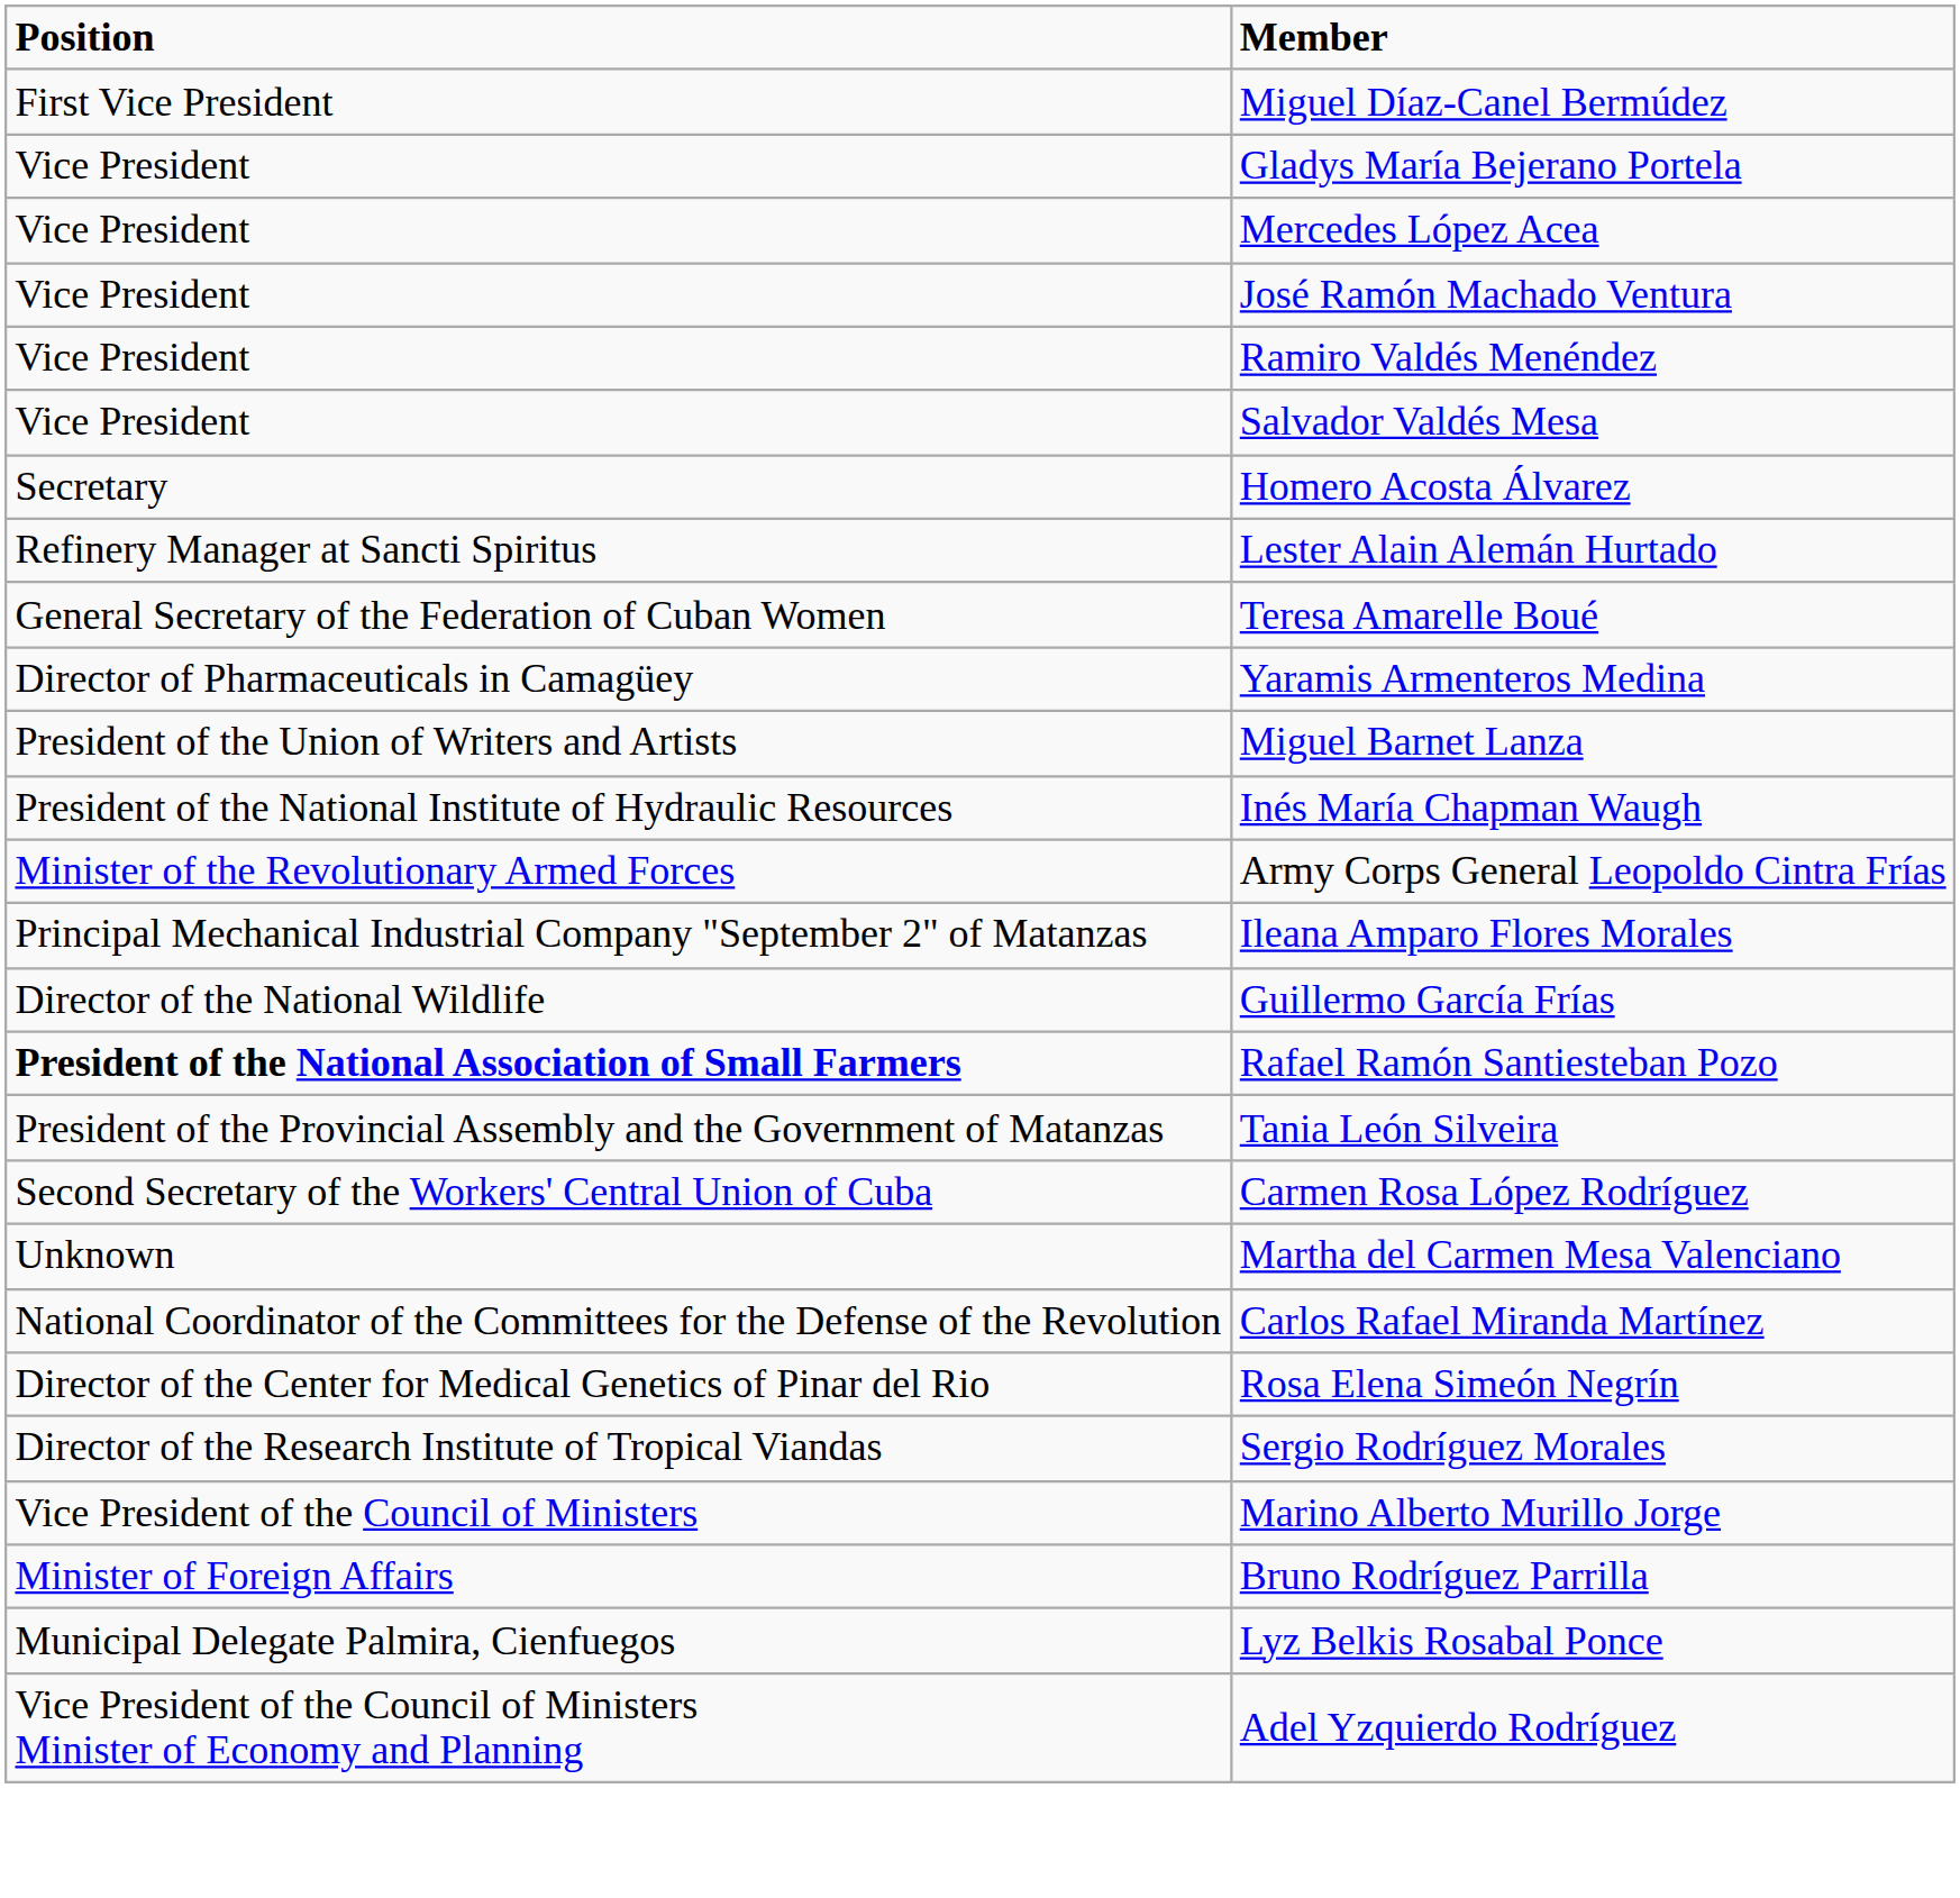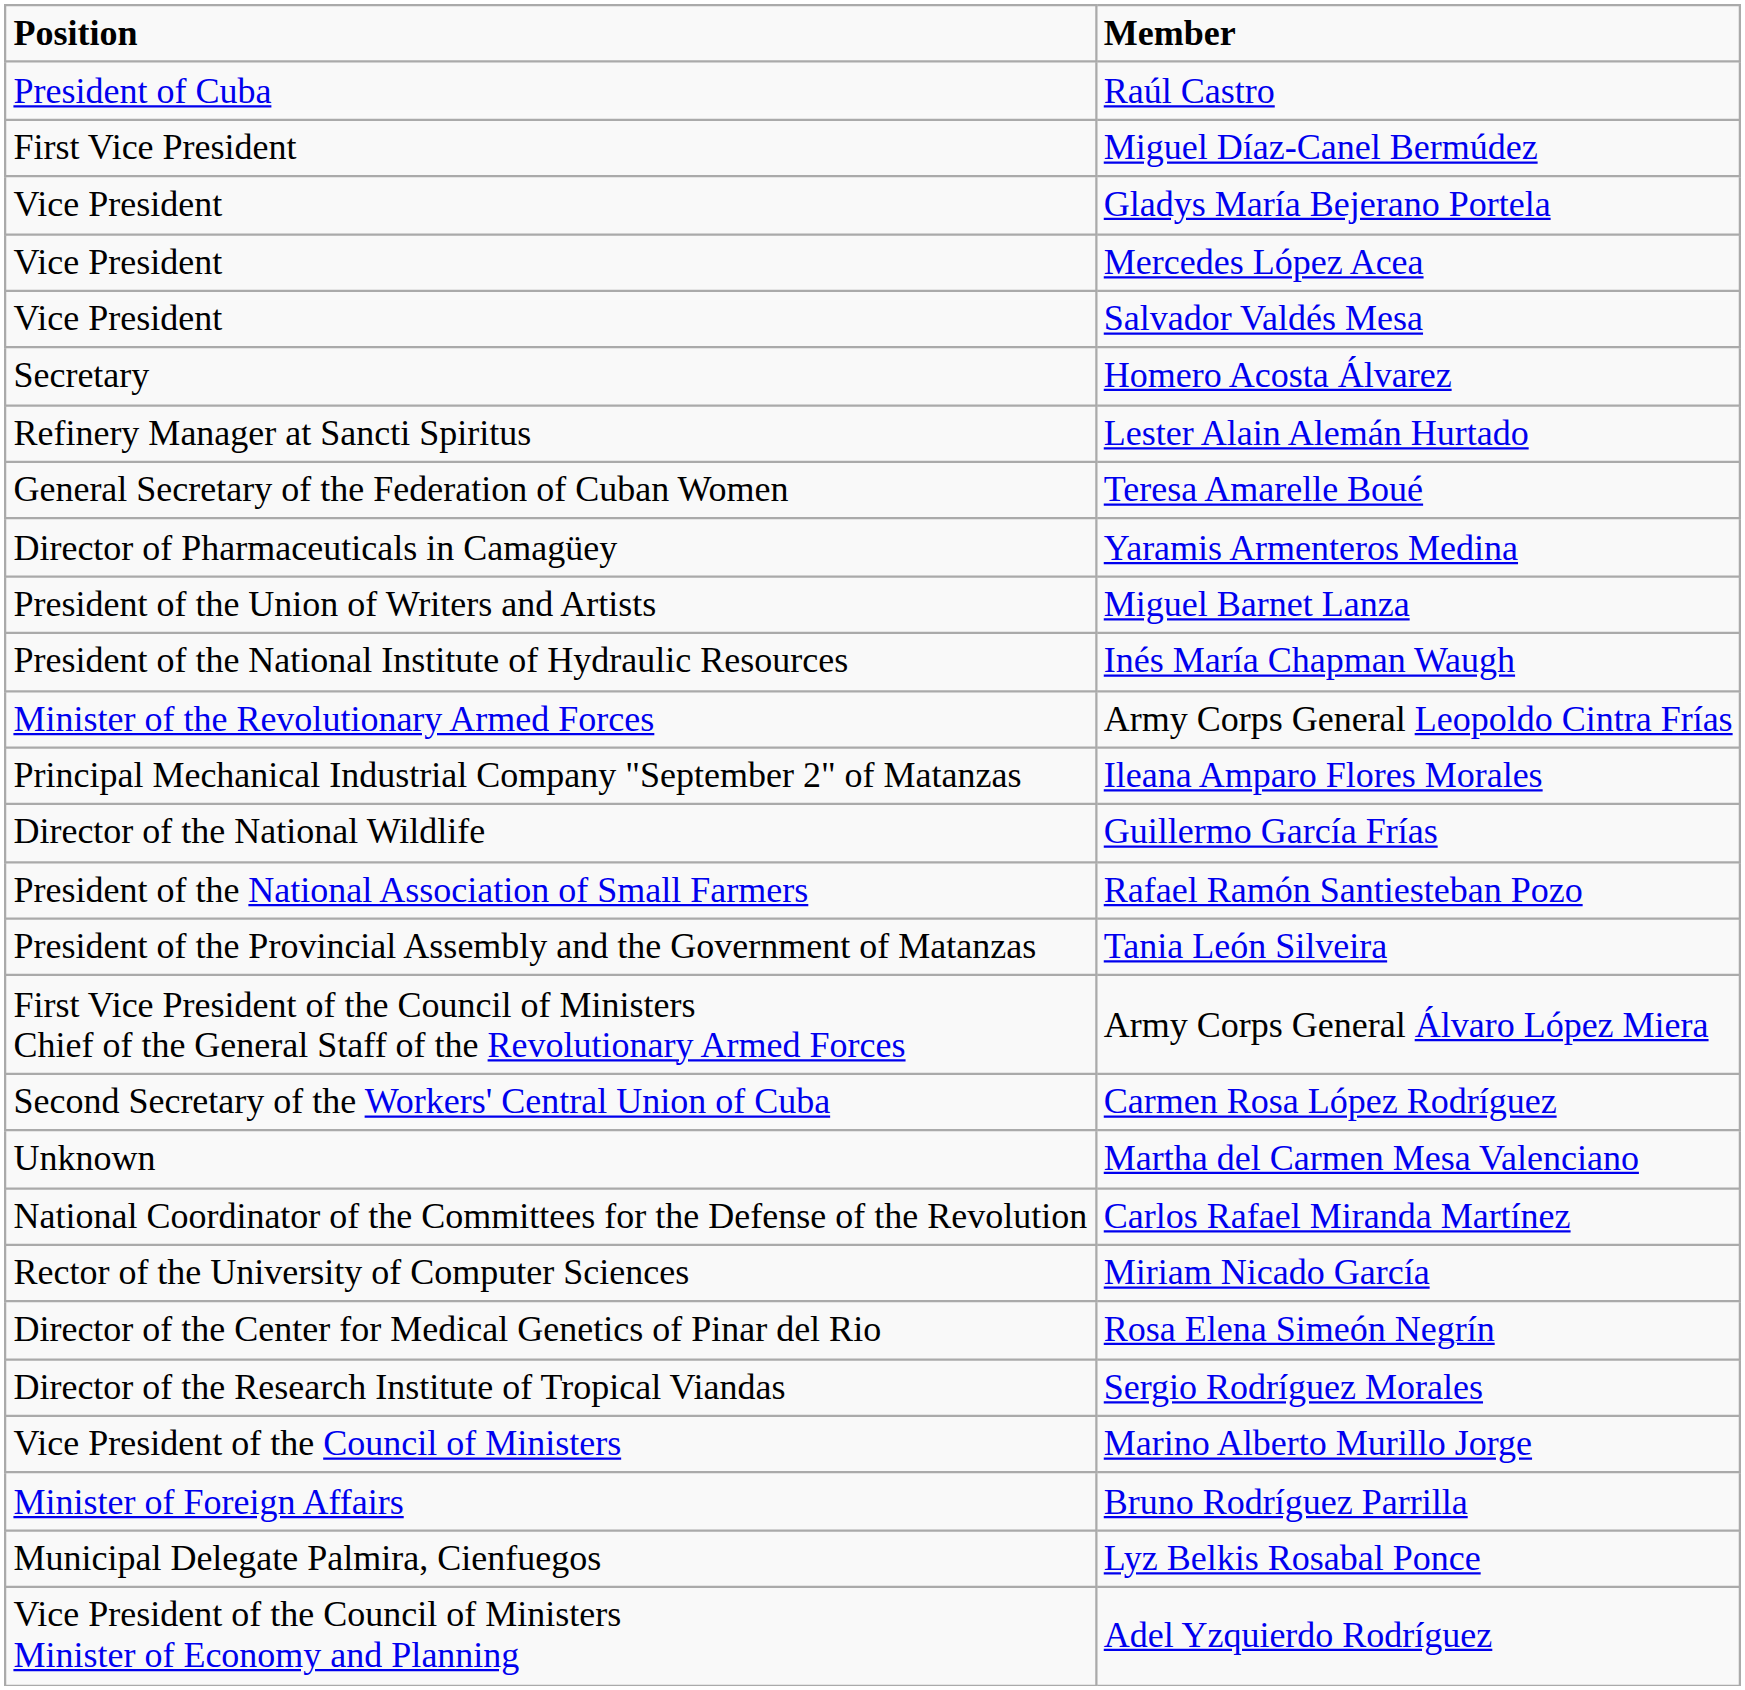+ row: President of Cuba | Raúl Castro
- row: Vice President | José Ramón Machado Ventura
- row: Vice President | Ramiro Valdés Menéndez
Rafael Ramón Santiesteban Pozo | column 1: bold -> normal
+ row: First Vice President of the Council of Ministers Chief of the General Staff of the Revolutionary Armed Forces | Army Corps General Álvaro López Miera
+ row: Rector of the University of Computer Sciences | Miriam Nicado García
